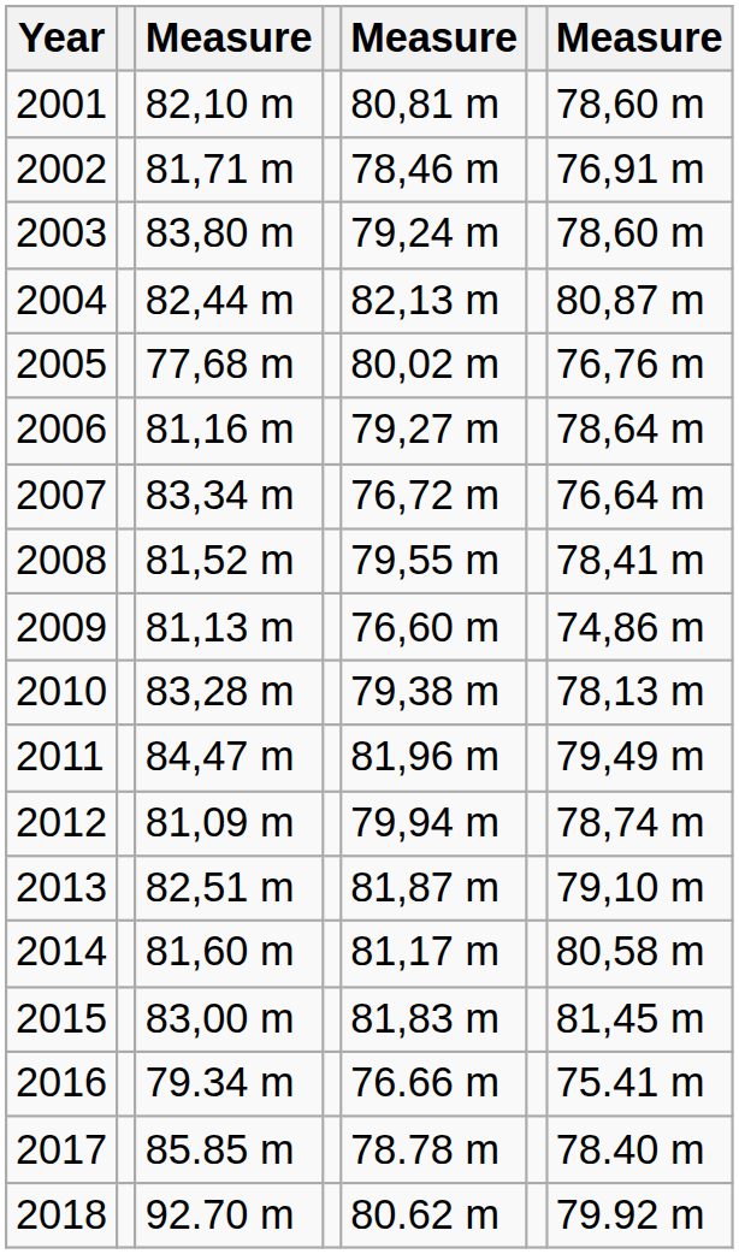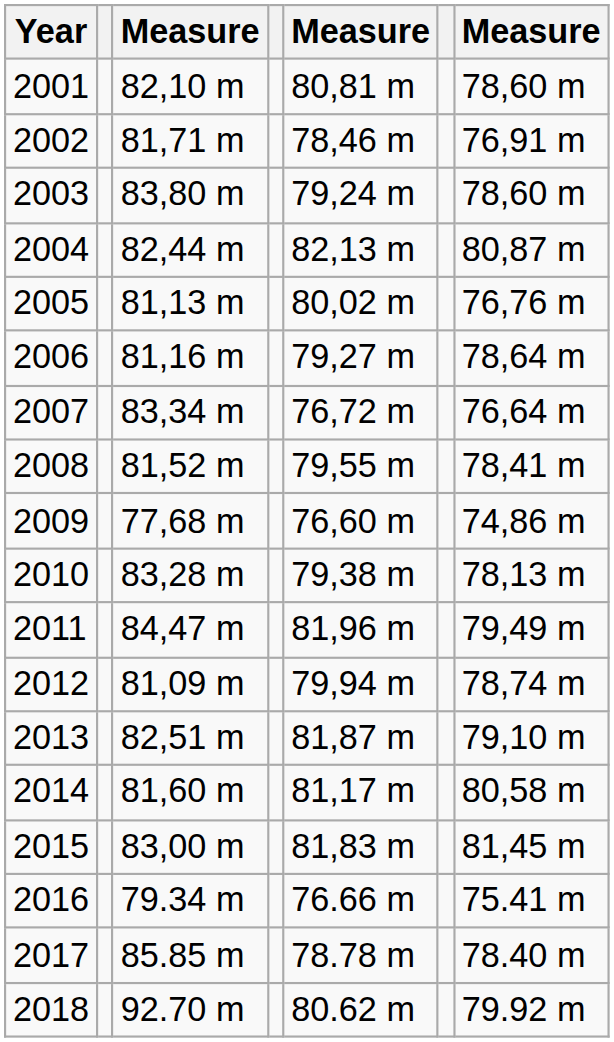2005 | column 3: 77,68 m -> 81,13 m
2009 | column 3: 81,13 m -> 77,68 m
